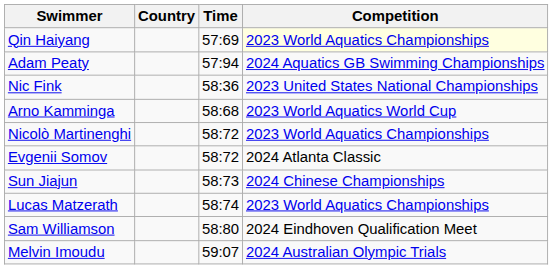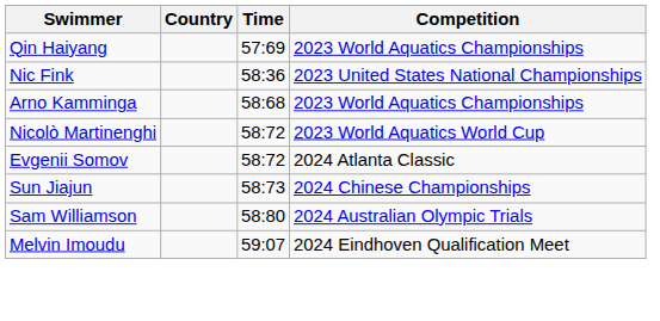Qin Haiyang | Competition: lightyellow background -> no background
- row: Adam Peaty | 57:94 | 2024 Aquatics GB Swimming Championships
Arno Kamminga | Competition: 2023 World Aquatics World Cup -> 2023 World Aquatics Championships
Nicolò Martinenghi | Competition: 2023 World Aquatics Championships -> 2023 World Aquatics World Cup
- row: Lucas Matzerath | 58:74 | 2023 World Aquatics Championships
Sam Williamson | Competition: 2024 Eindhoven Qualification Meet -> 2024 Australian Olympic Trials
Melvin Imoudu | Competition: 2024 Australian Olympic Trials -> 2024 Eindhoven Qualification Meet
